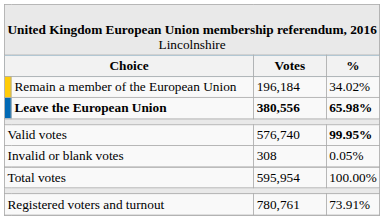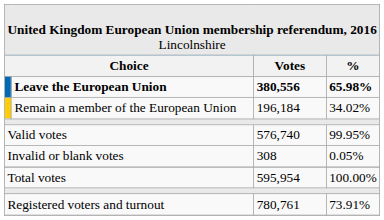rows swapped: Leave the European Union <-> Remain a member of the European Union
Valid votes | column 4: bold -> normal
